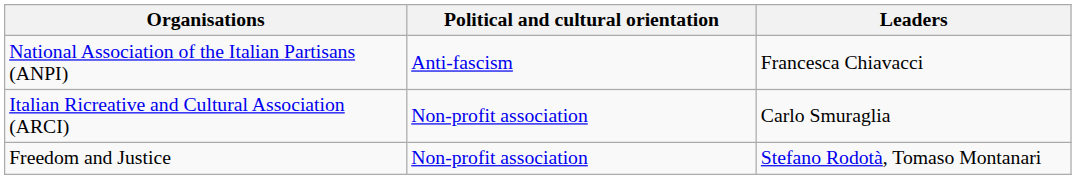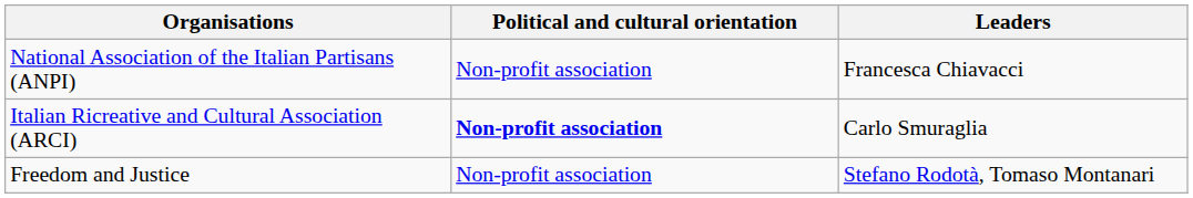National Association of the Italian Partisans (ANPI) | Political and cultural orientation: Anti-fascism -> Non-profit association
Italian Ricreative and Cultural Association (ARCI) | Political and cultural orientation: normal -> bold
